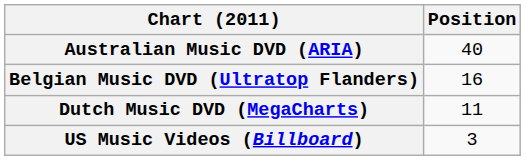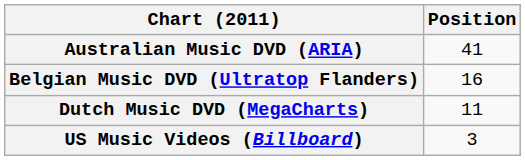Australian Music DVD (ARIA) | Position: 40 -> 41
